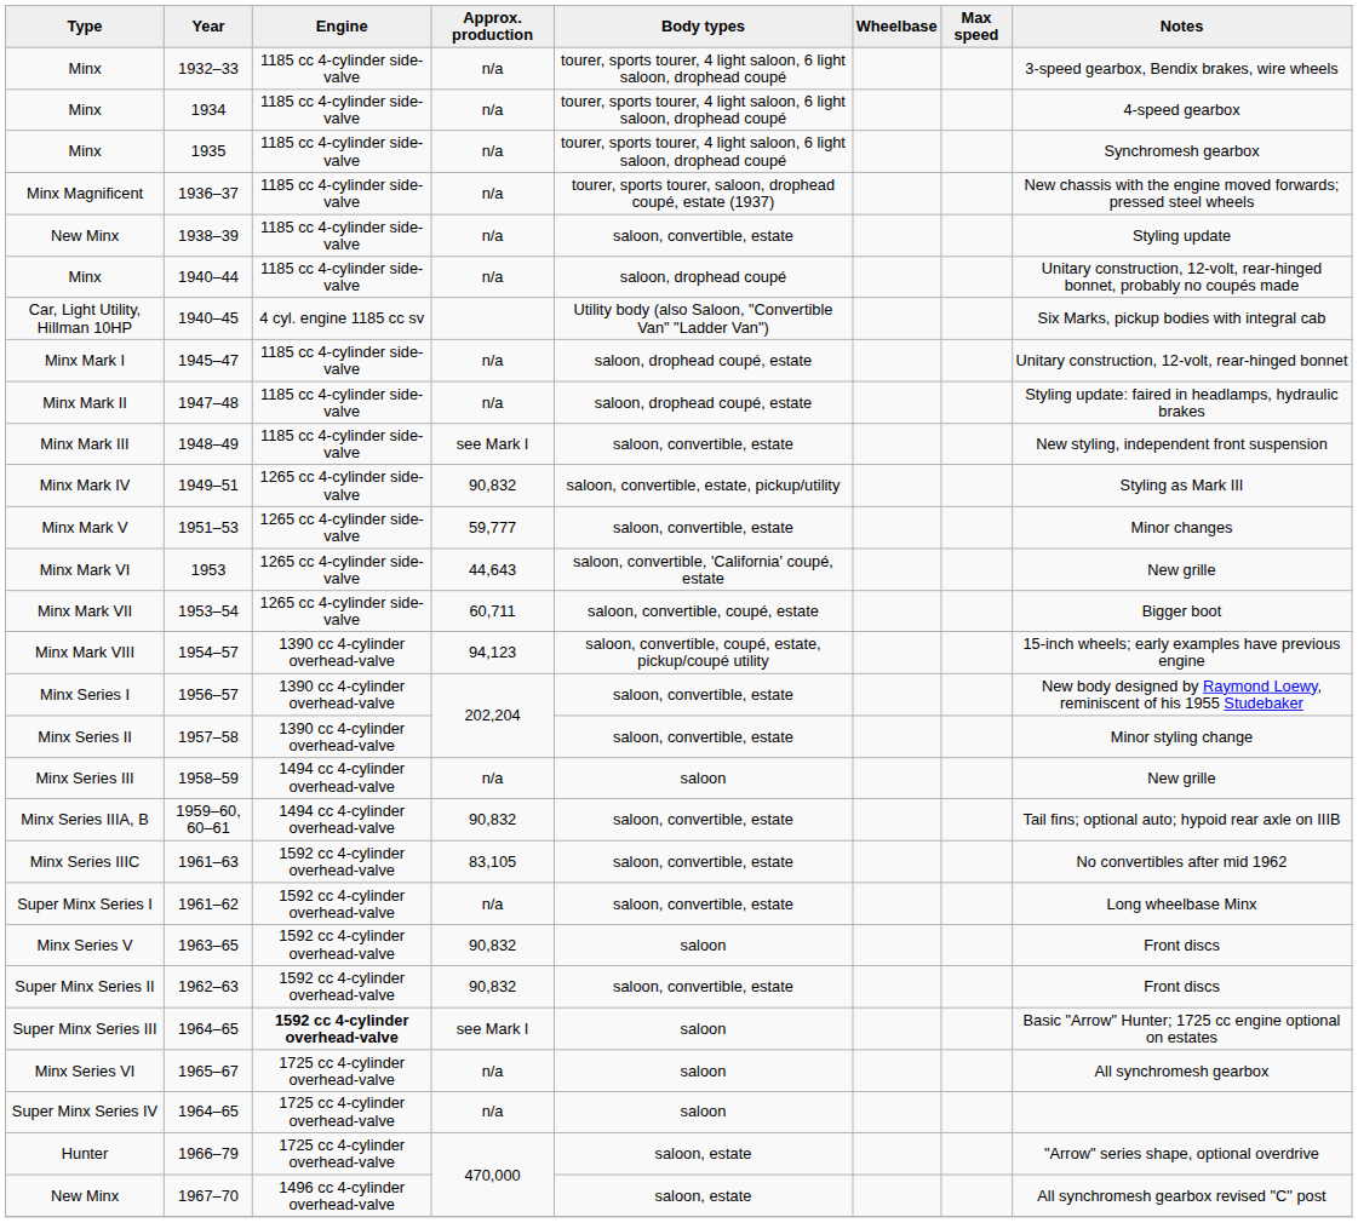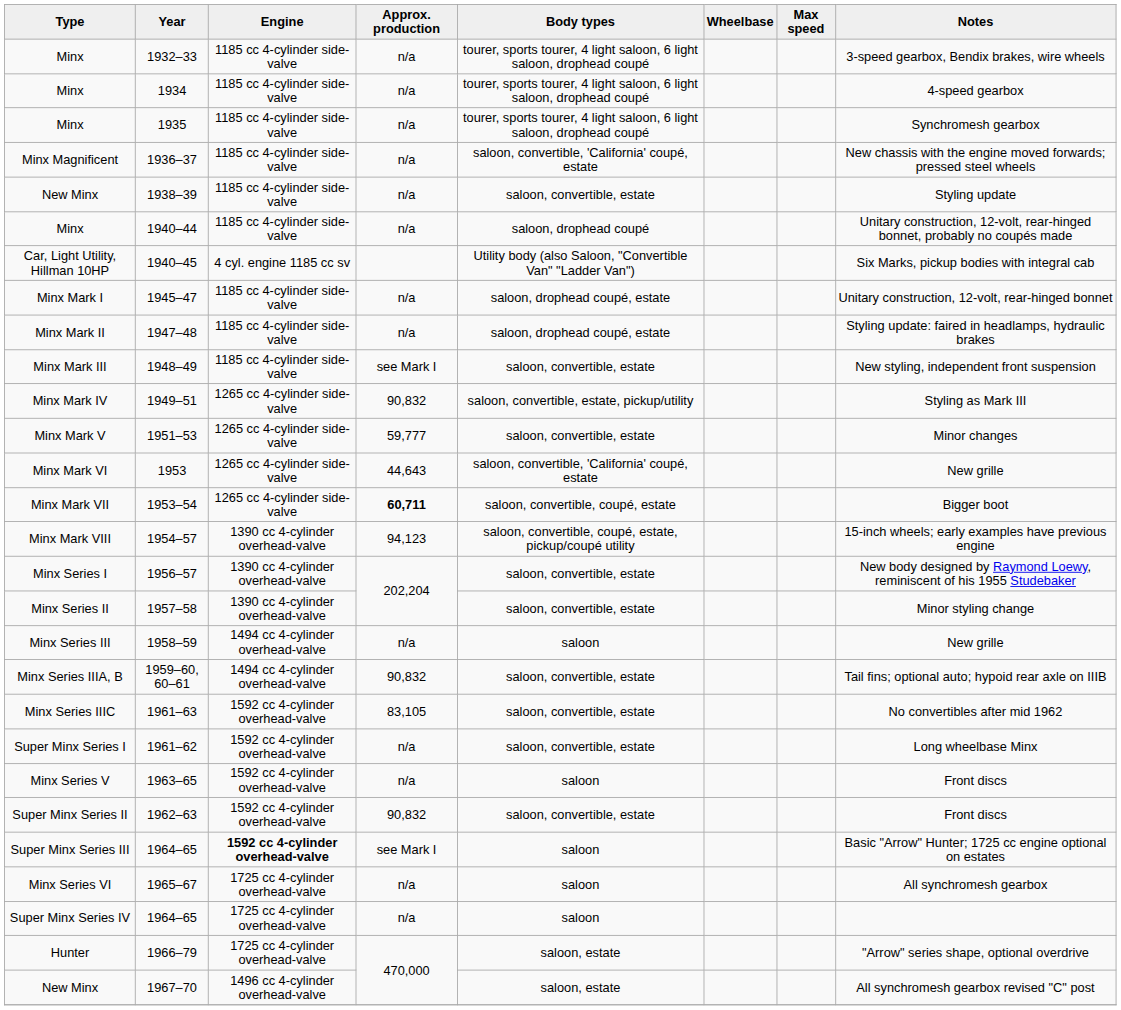1936–37 | Body types: tourer, sports tourer, saloon, drophead coupé, estate (1937) -> saloon, convertible, 'California' coupé, estate
1953–54 | Approx. production: normal -> bold
1963–65 | Approx. production: 90,832 -> n/a
